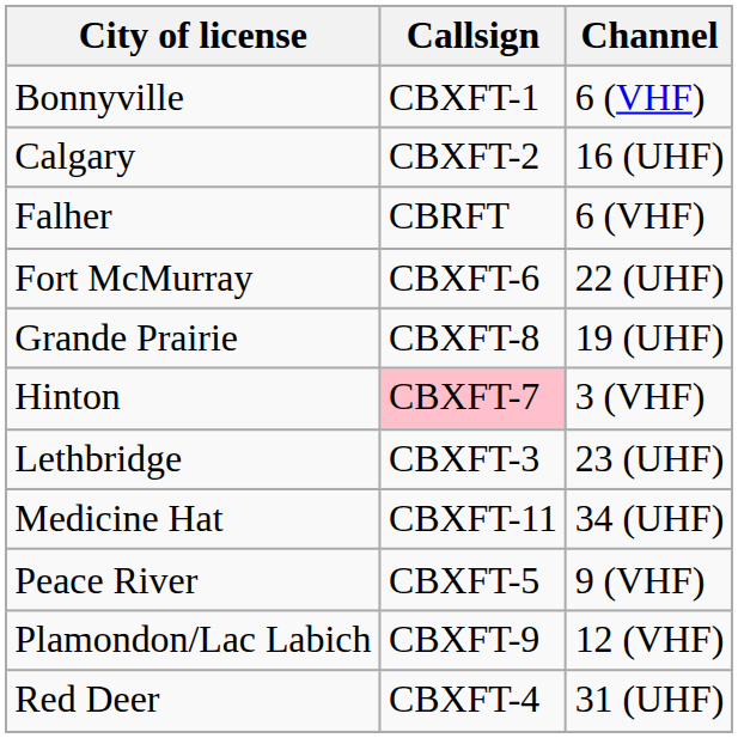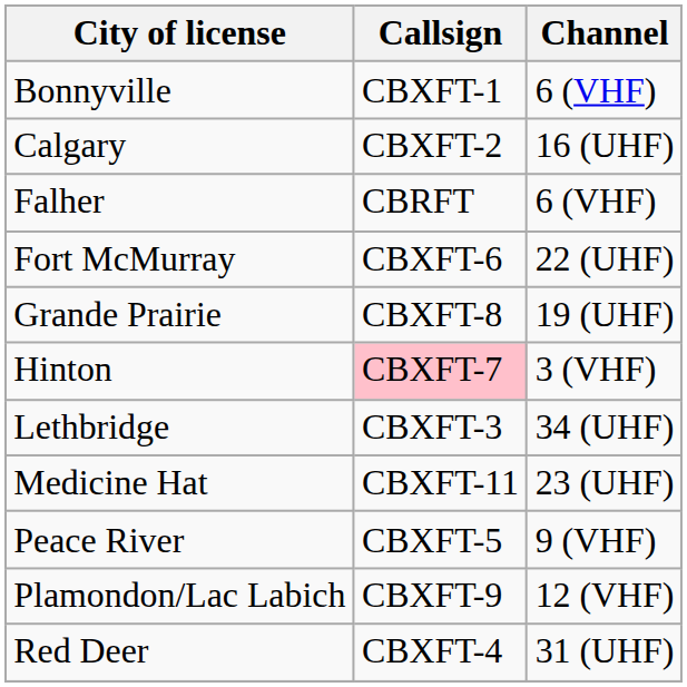Lethbridge | Channel: 23 (UHF) -> 34 (UHF)
Medicine Hat | Channel: 34 (UHF) -> 23 (UHF)
